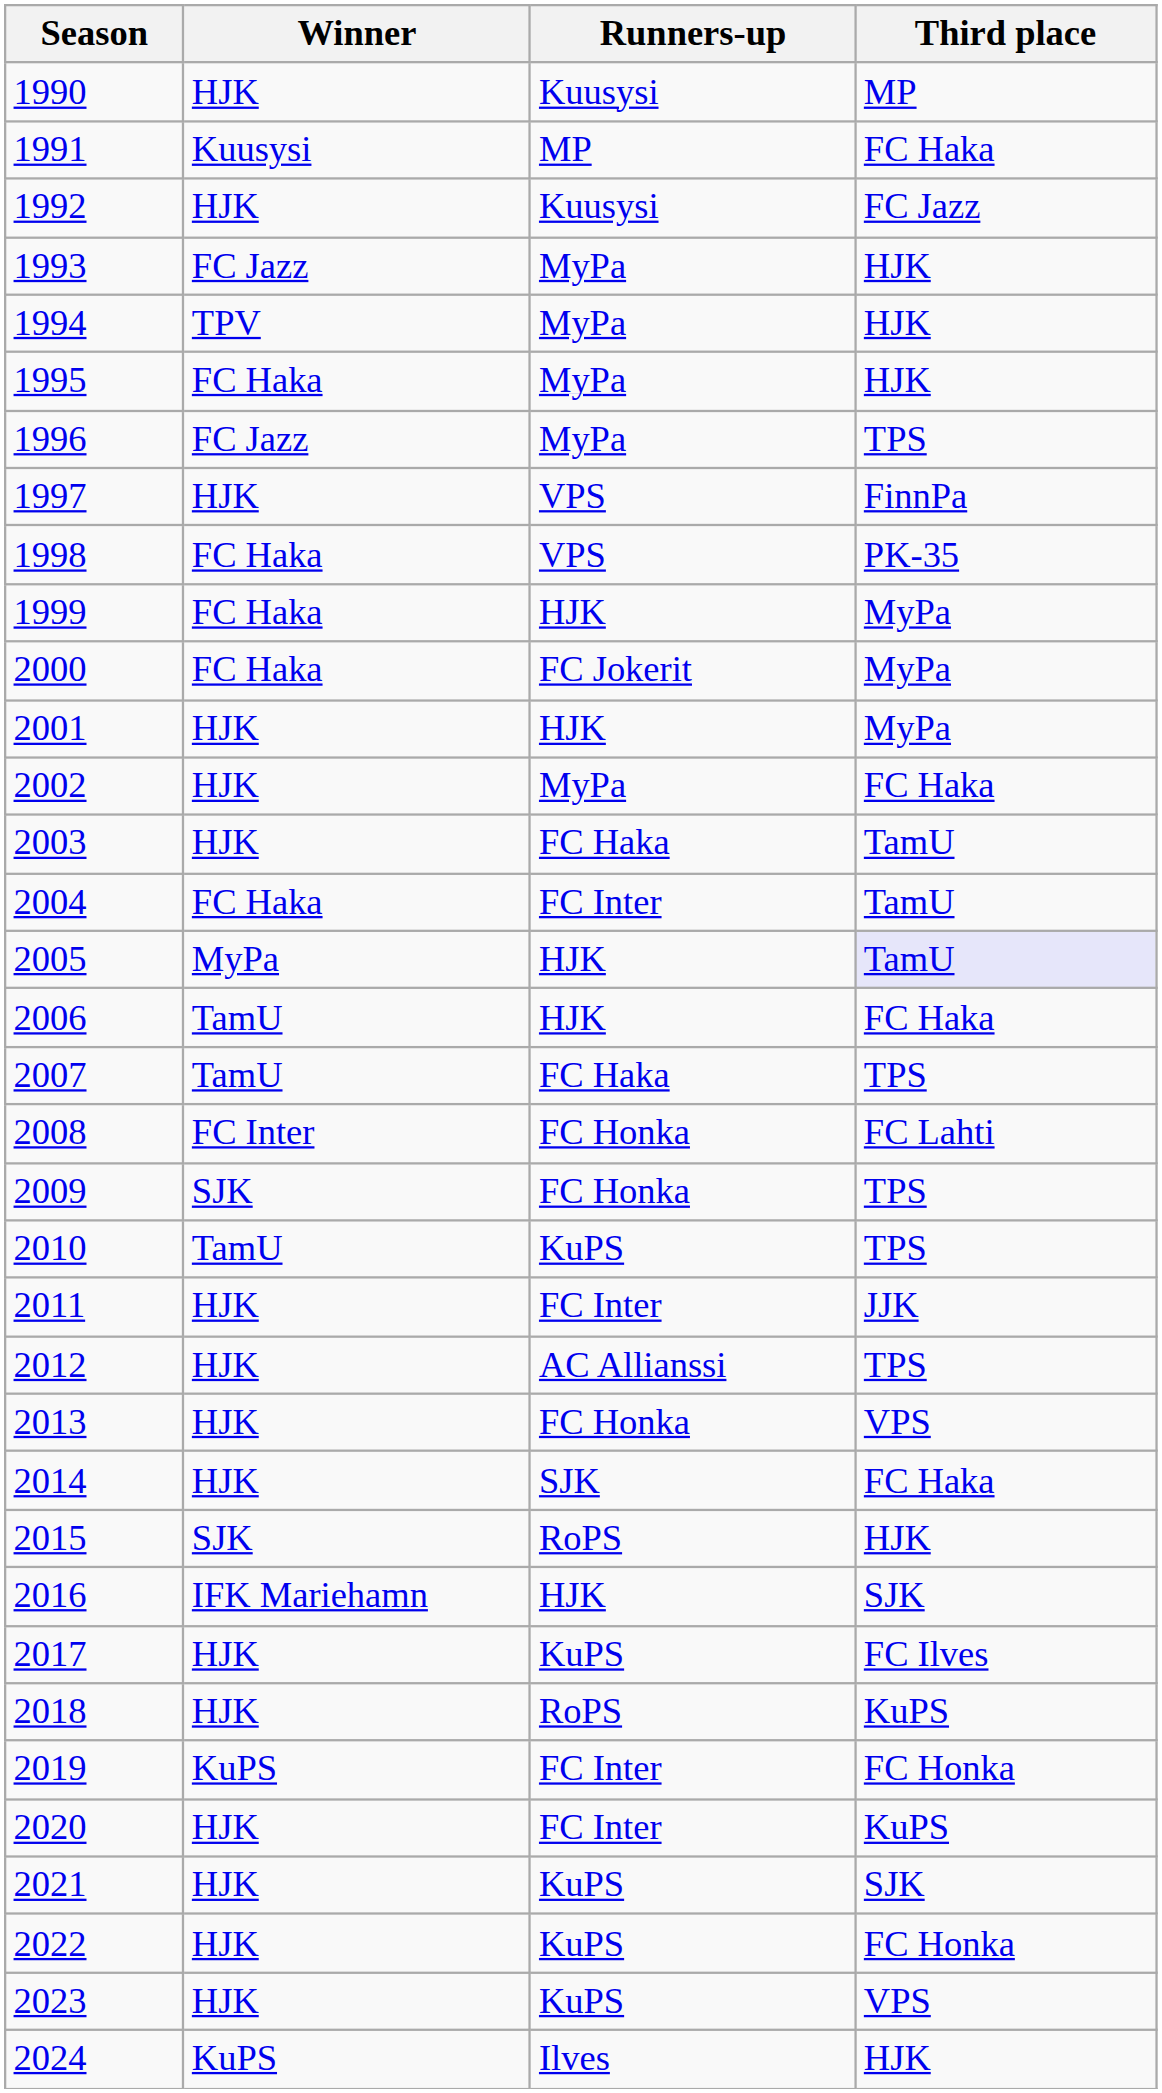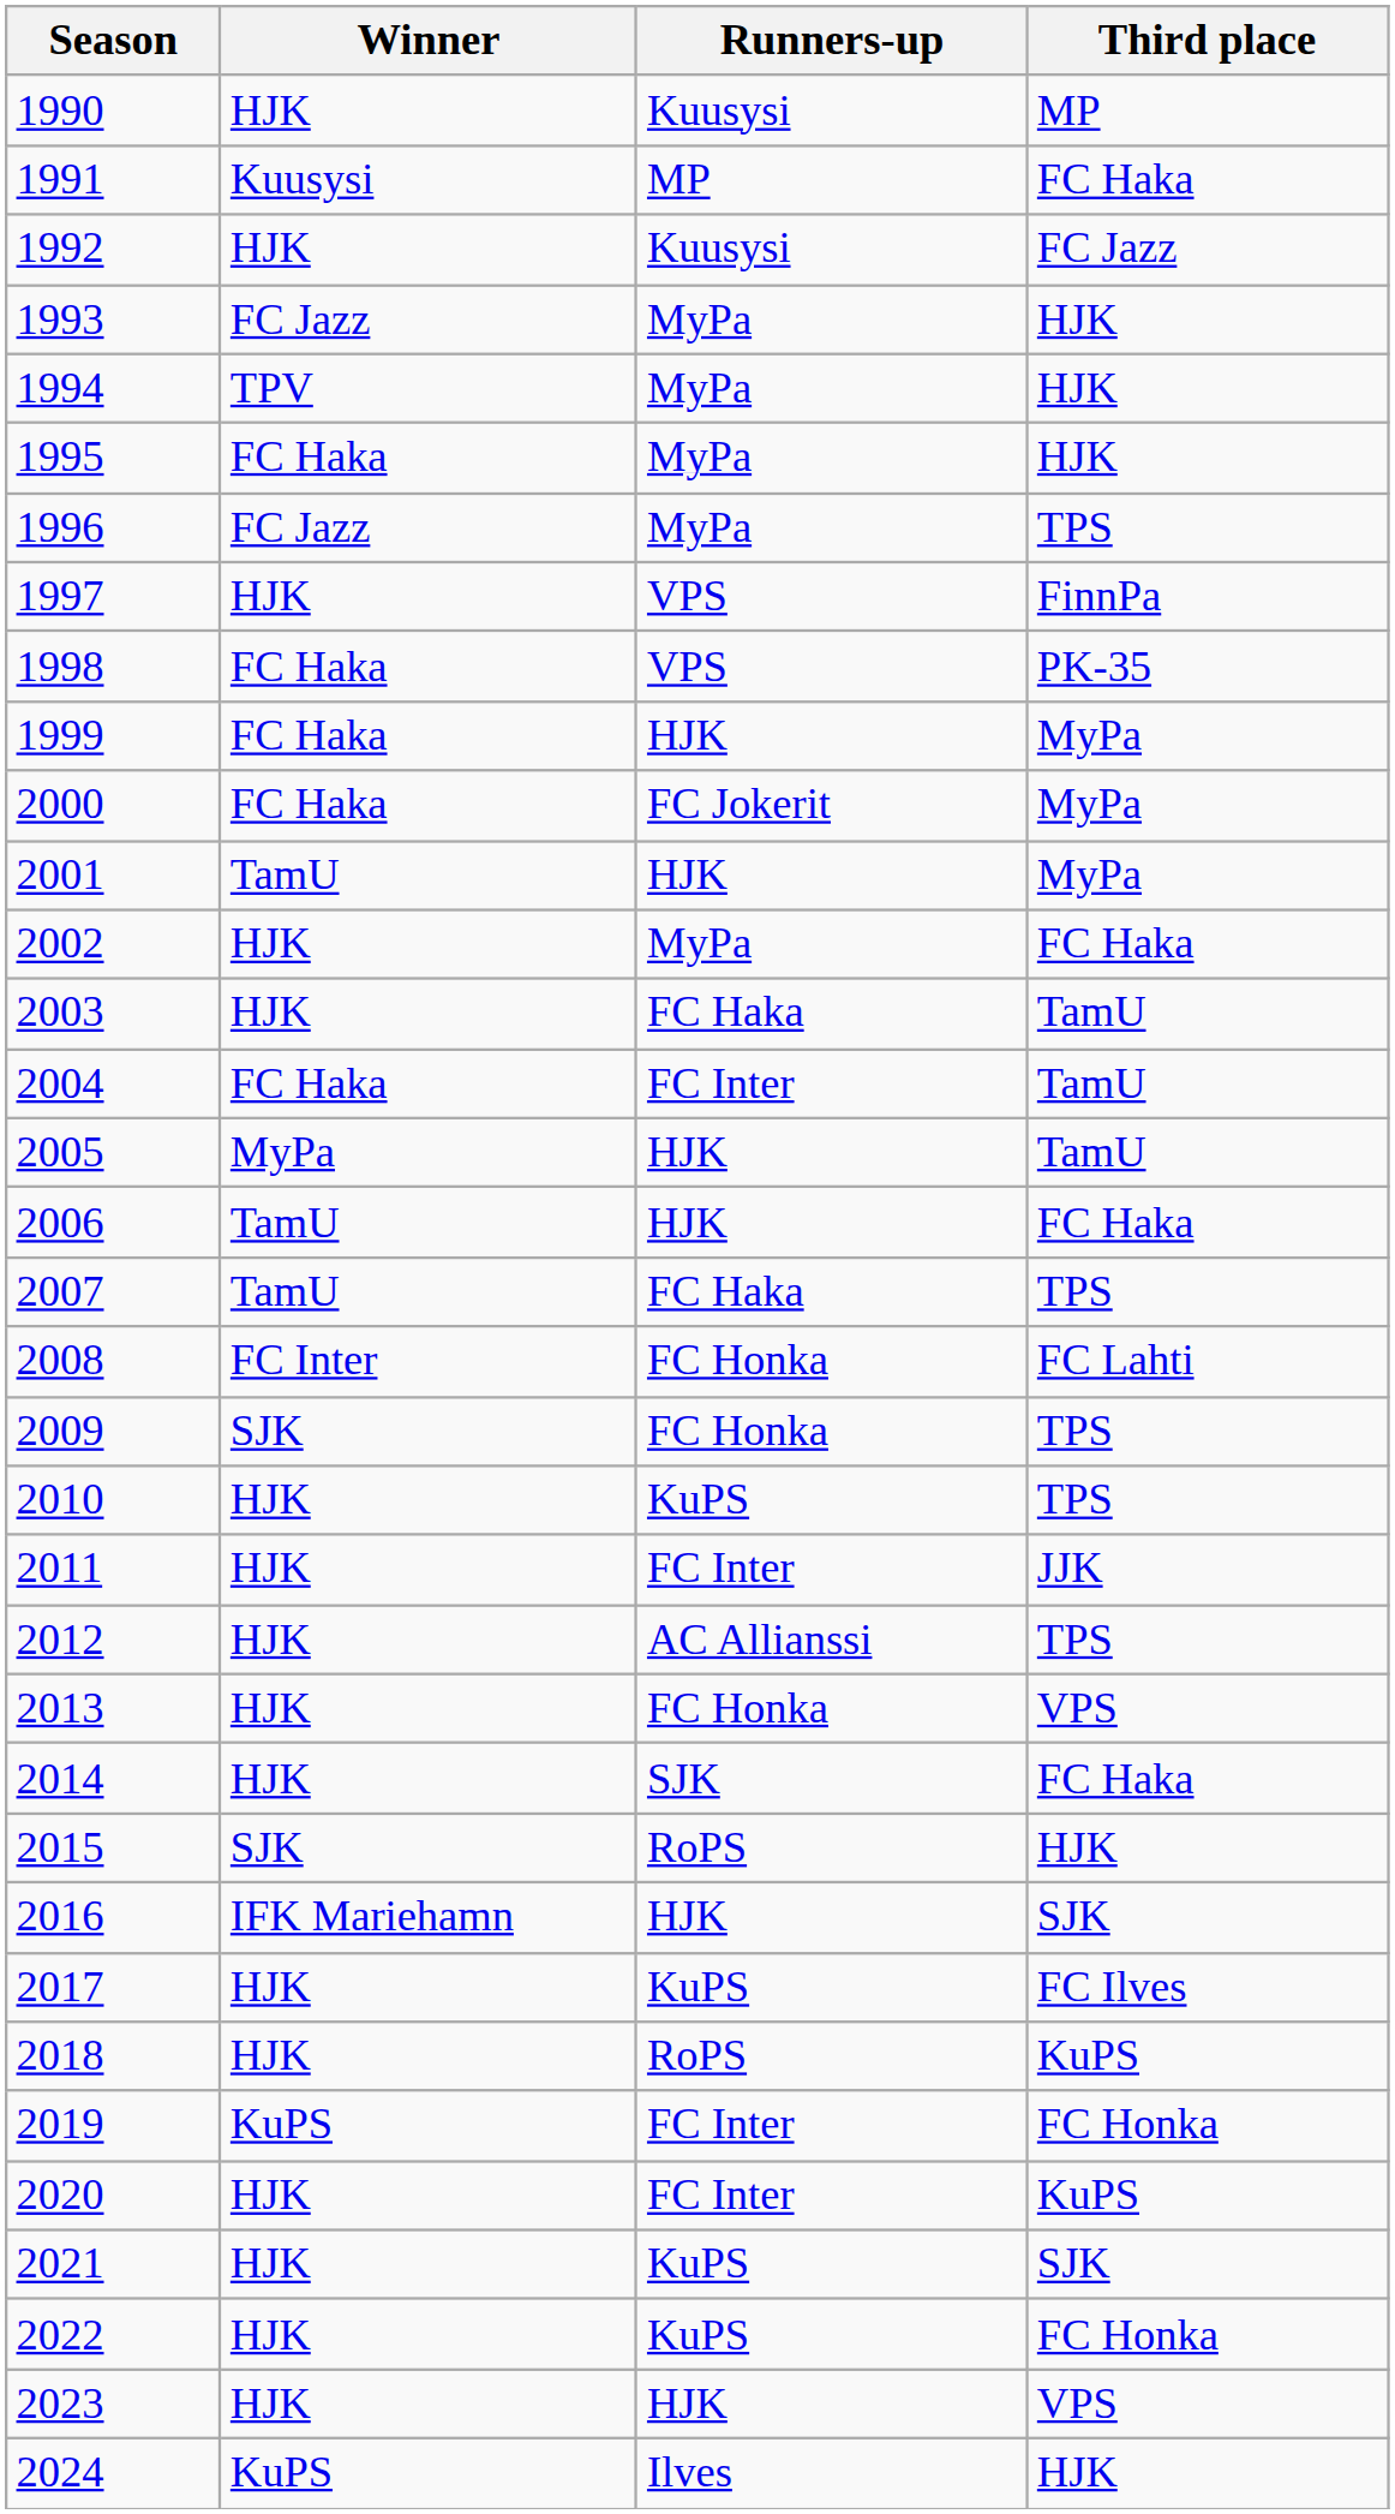2001 | Winner: HJK -> TamU
2005 | Third place: lavender background -> no background
2010 | Winner: TamU -> HJK
2023 | Runners-up: KuPS -> HJK
